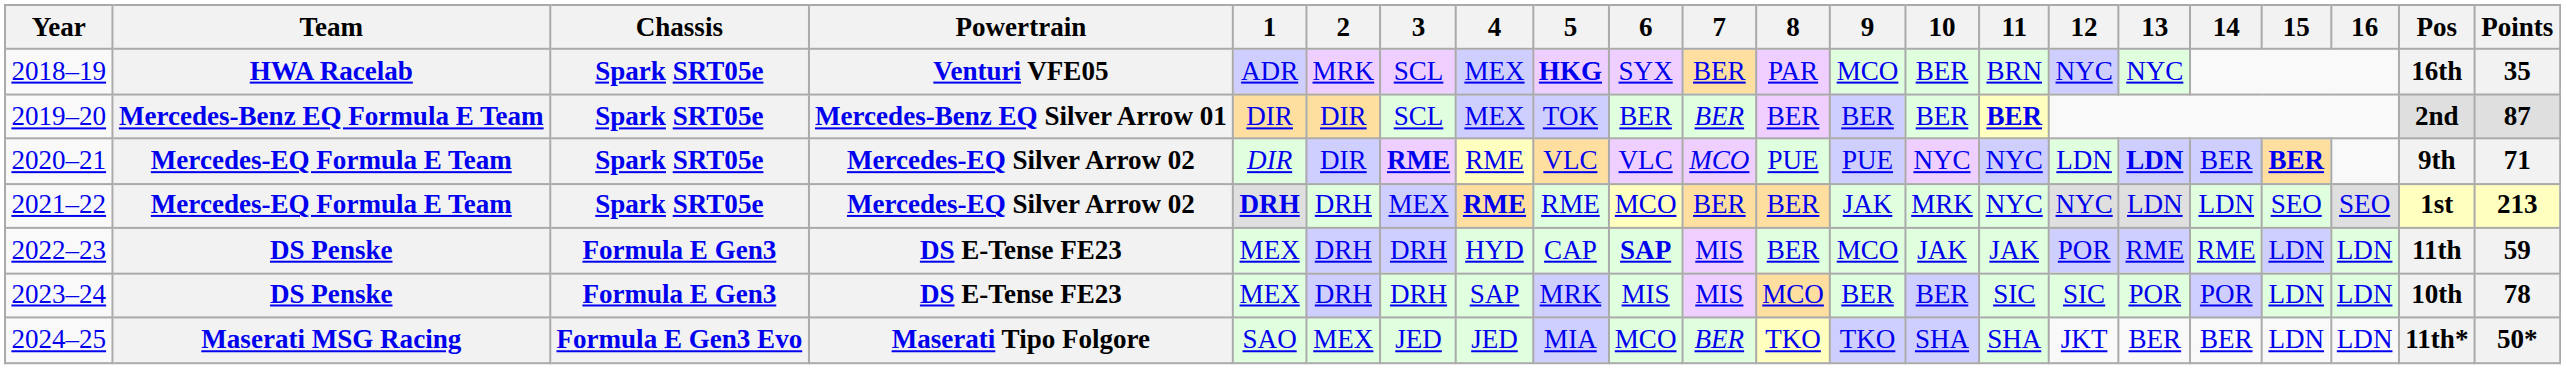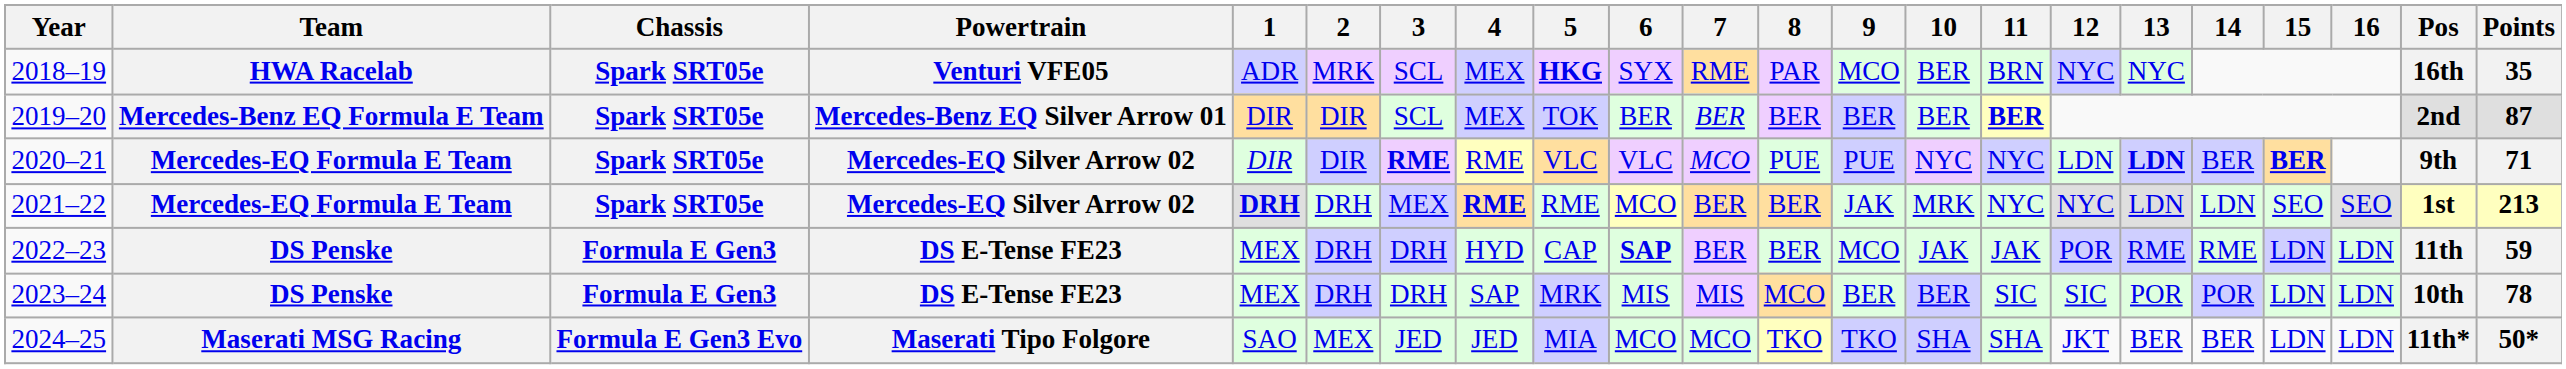2018–19 | 7: BER -> RME
2022–23 | 7: MIS -> BER
2024–25 | 7: BER -> MCO
